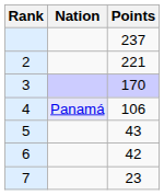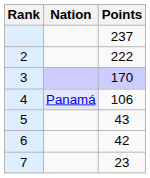2 | Points: 221 -> 222
